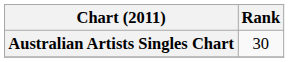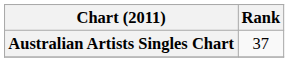Australian Artists Singles Chart | Rank: 30 -> 37
